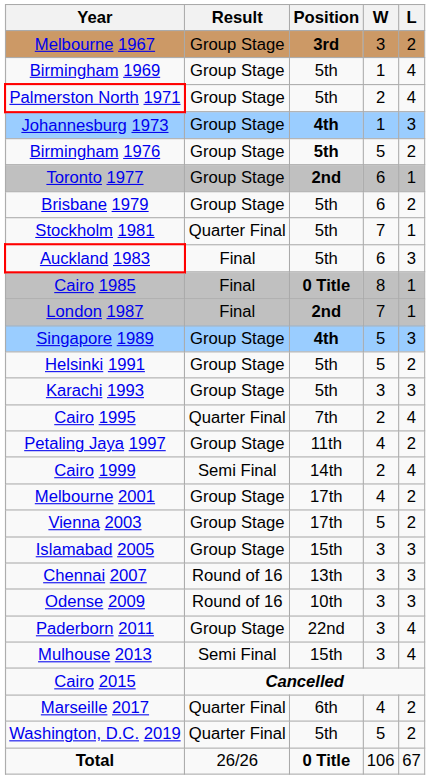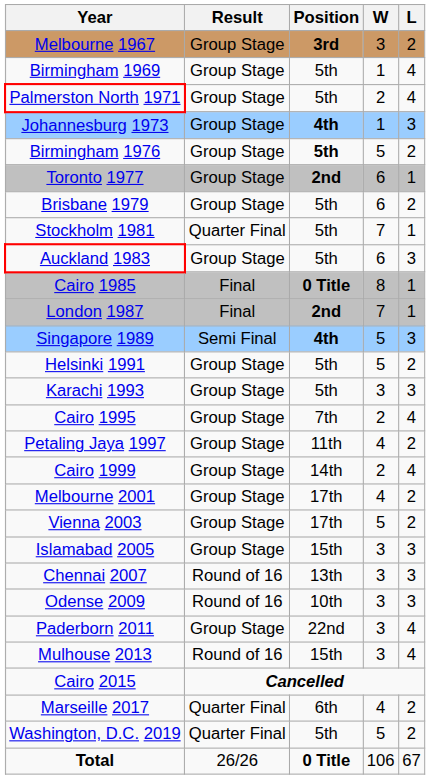Auckland 1983 | Result: Final -> Group Stage
Singapore 1989 | Result: Group Stage -> Semi Final
Cairo 1995 | Result: Quarter Final -> Group Stage
Cairo 1999 | Result: Semi Final -> Group Stage
Mulhouse 2013 | Result: Semi Final -> Round of 16
